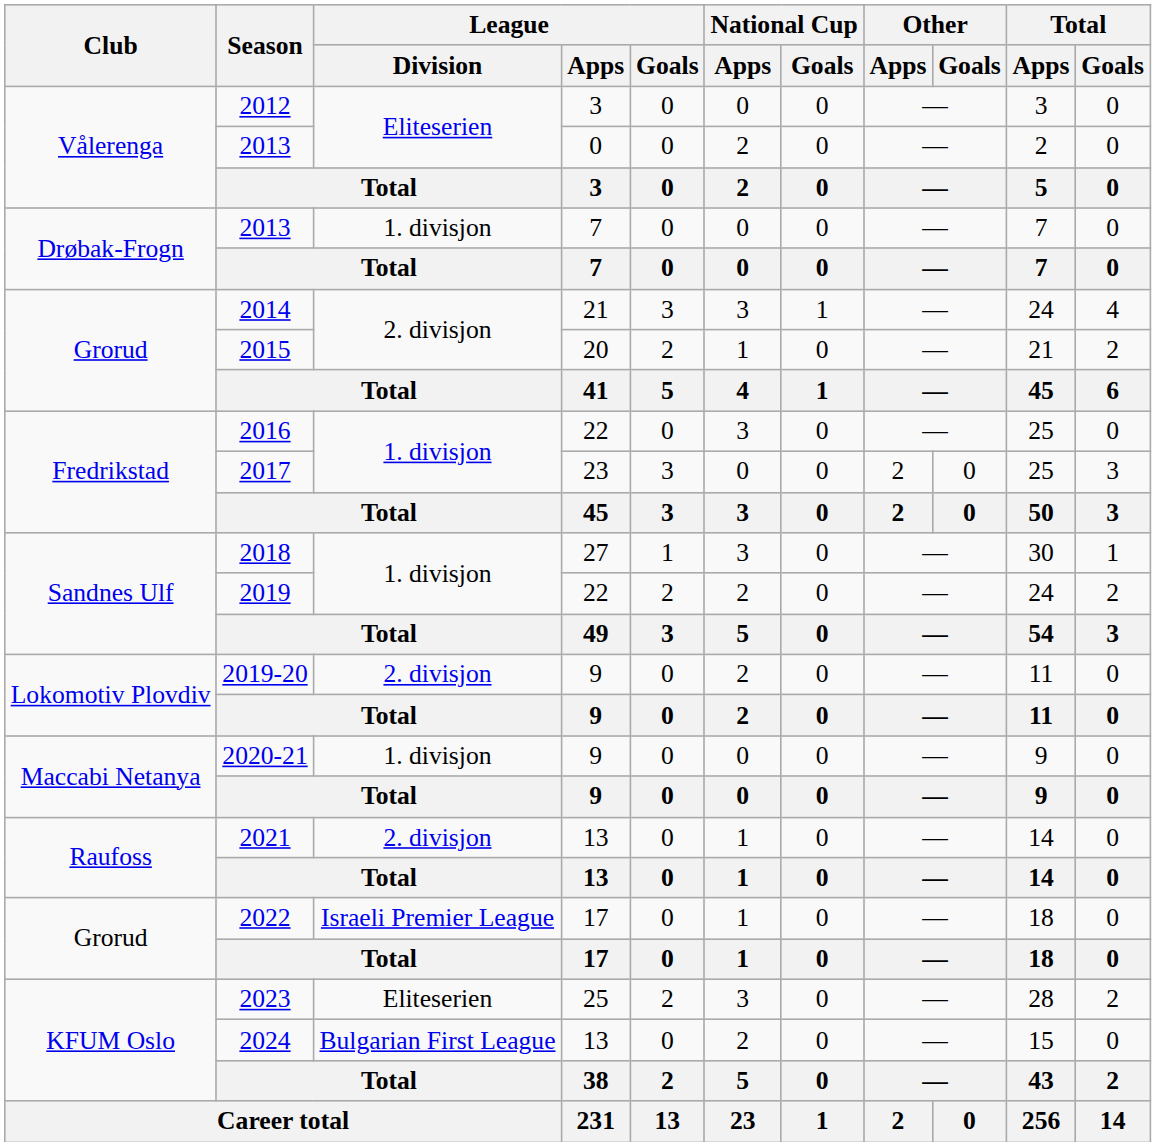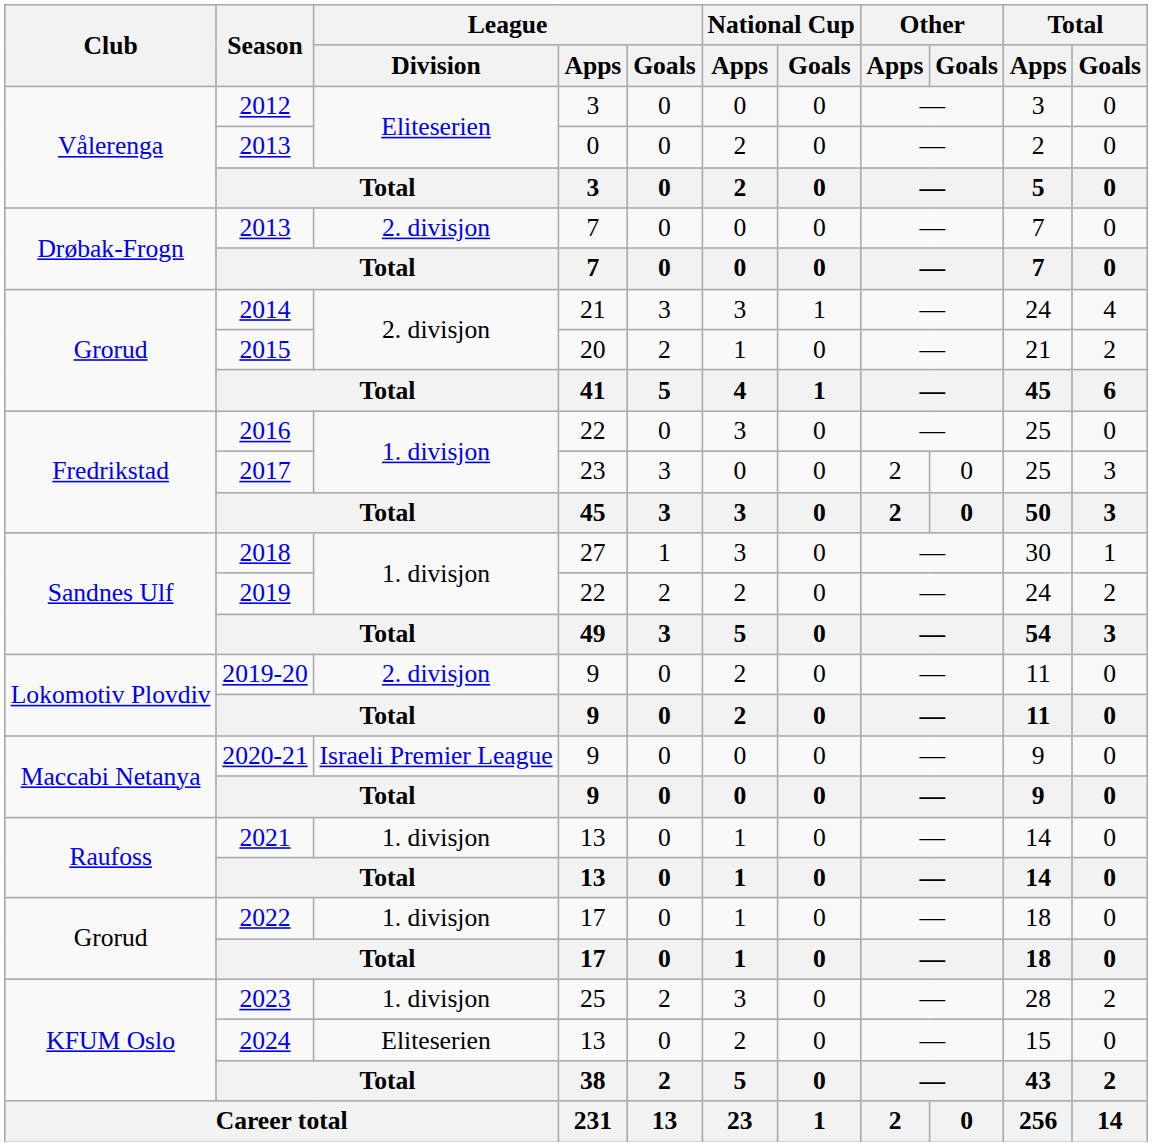2013 / 7 | League / Division: 1. divisjon -> 2. divisjon
2020-21 | League / Division: 1. divisjon -> Israeli Premier League
2021 | League / Division: 2. divisjon -> 1. divisjon
2022 | League / Division: Israeli Premier League -> 1. divisjon
2023 | League / Division: Eliteserien -> 1. divisjon
2024 | League / Division: Bulgarian First League -> Eliteserien
